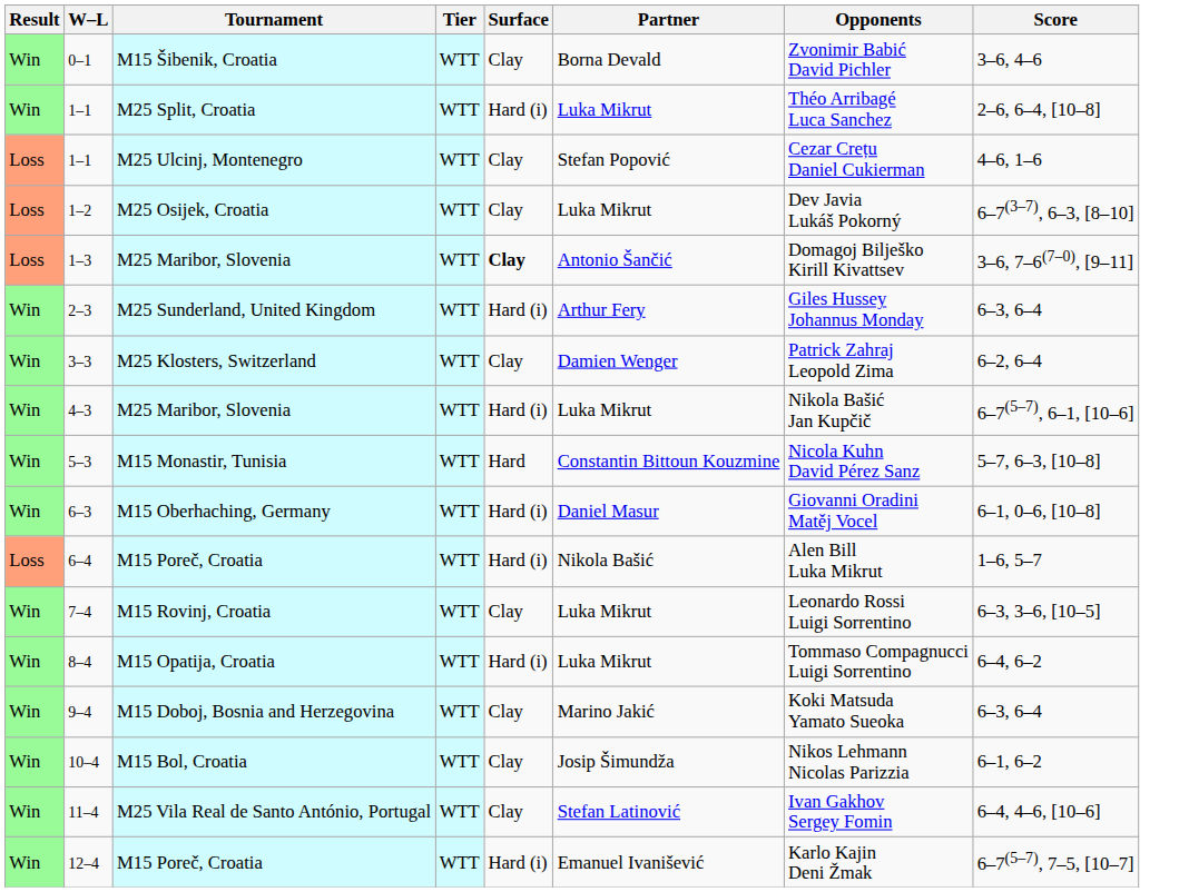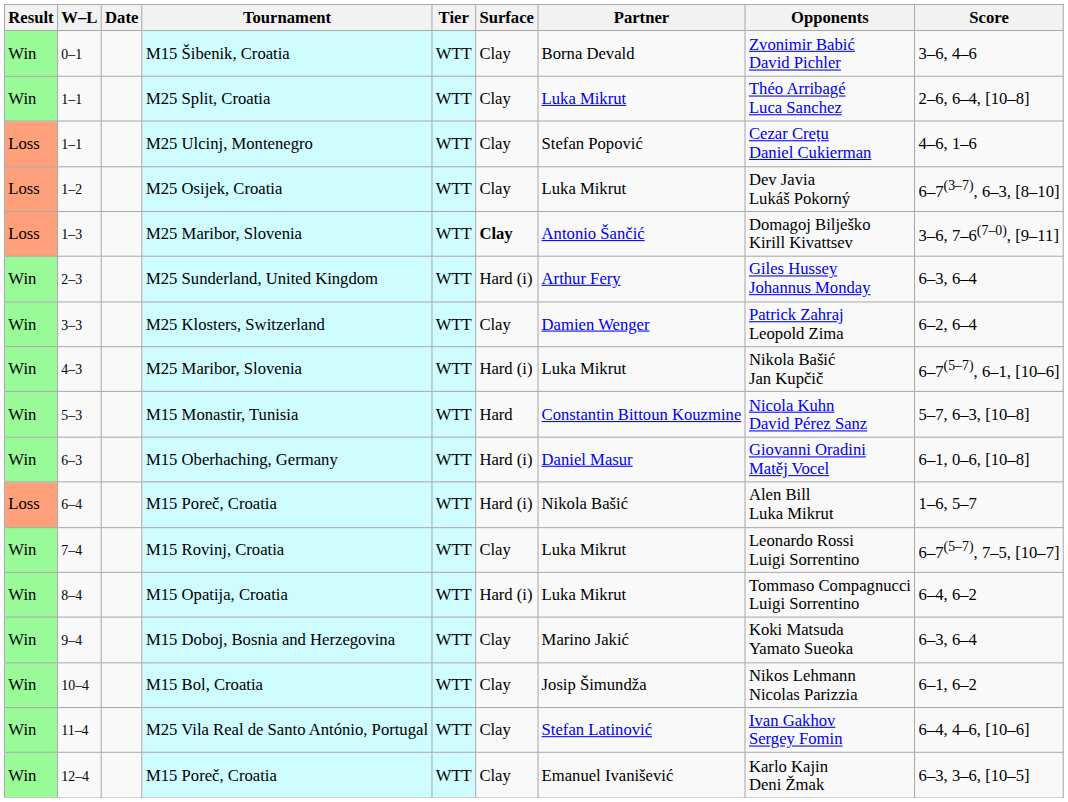+ column: Date
1–1 / M25 Split, Croatia | Surface: Hard (i) -> Clay
7–4 | Score: 6–3, 3–6, [10–5] -> 6–7(5–7), 7–5, [10–7]
12–4 | Surface: Hard (i) -> Clay
12–4 | Score: 6–7(5–7), 7–5, [10–7] -> 6–3, 3–6, [10–5]
